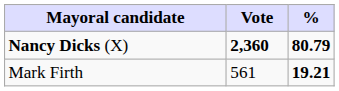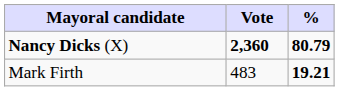Mark Firth | Vote: 561 -> 483
